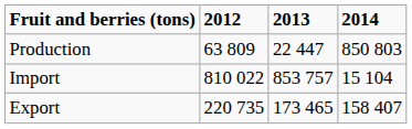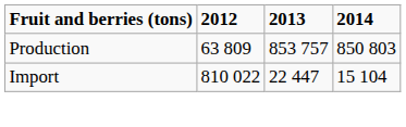Production | 2013: 22 447 -> 853 757
Import | 2013: 853 757 -> 22 447
- row: Export | 220 735 | 173 465 | 158 407
